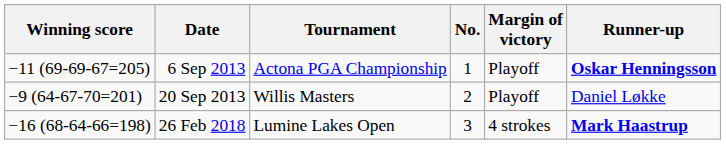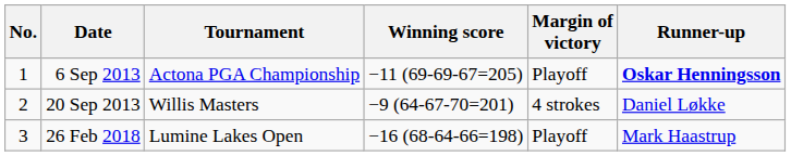columns swapped: No. <-> Winning score
20 Sep 2013 | Margin of victory: Playoff -> 4 strokes
26 Feb 2018 | Margin of victory: 4 strokes -> Playoff
26 Feb 2018 | Runner-up: bold -> normal
